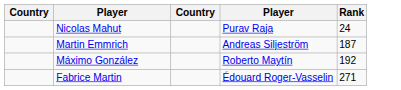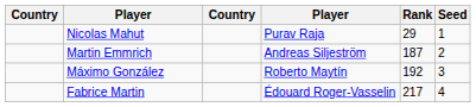+ column: Seed | 1 | 2 | 3 | 4
Nicolas Mahut | Rank: 24 -> 29
Fabrice Martin | Rank: 271 -> 217
